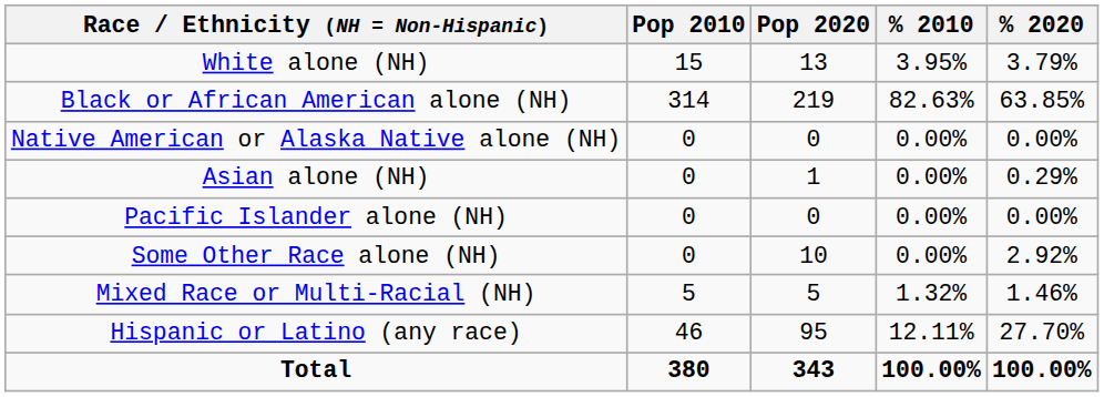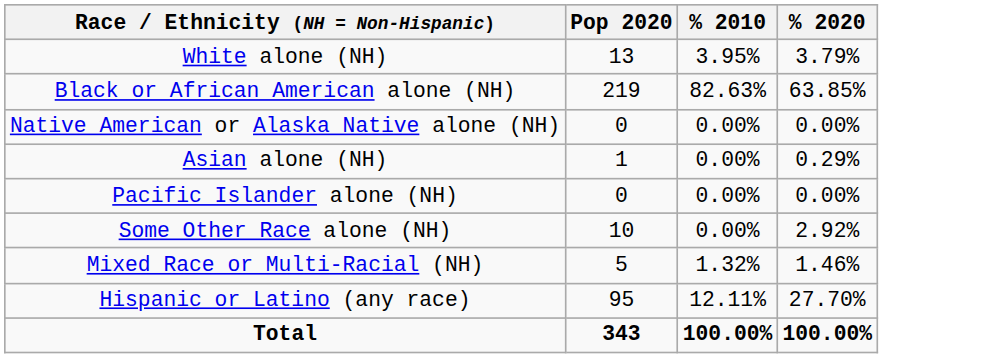- column: Pop 2010 | 15 | 314 | 0 | 0 | 0 | 0 | 5 | 46 | 380
